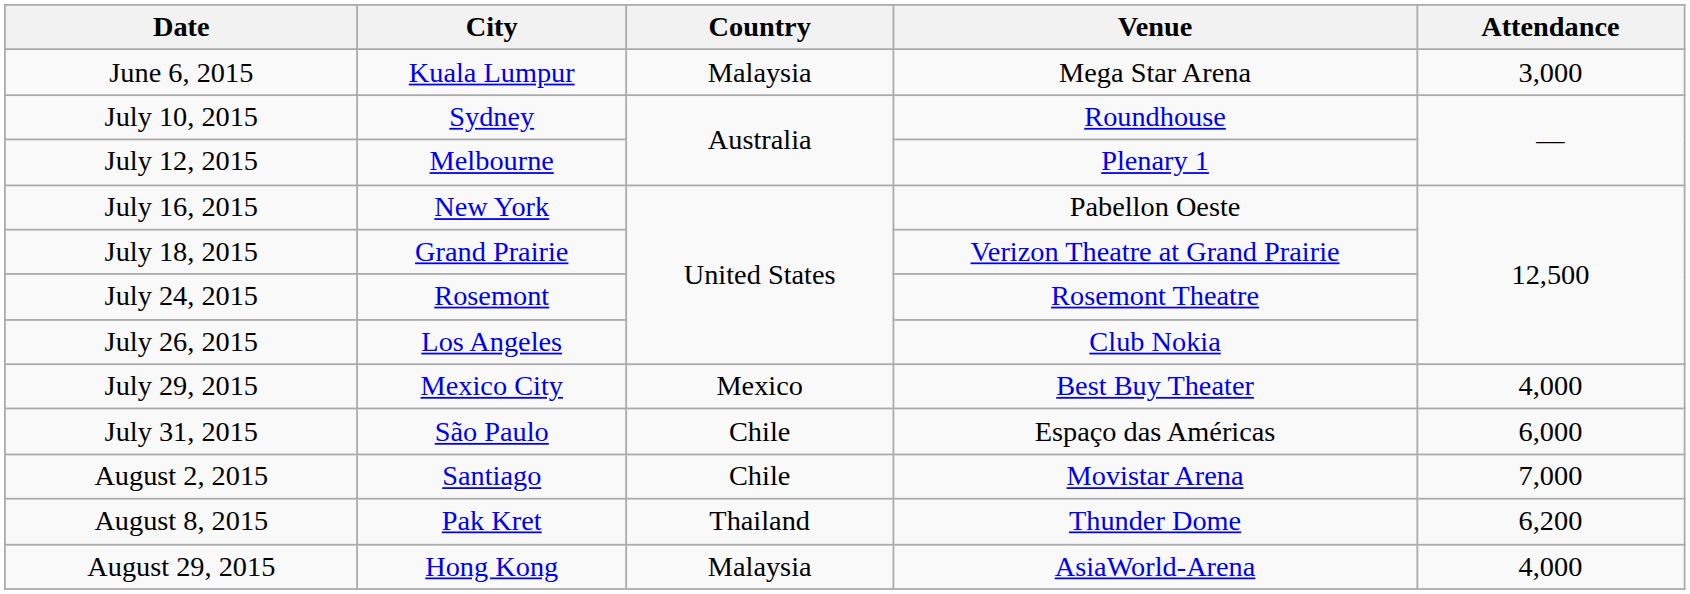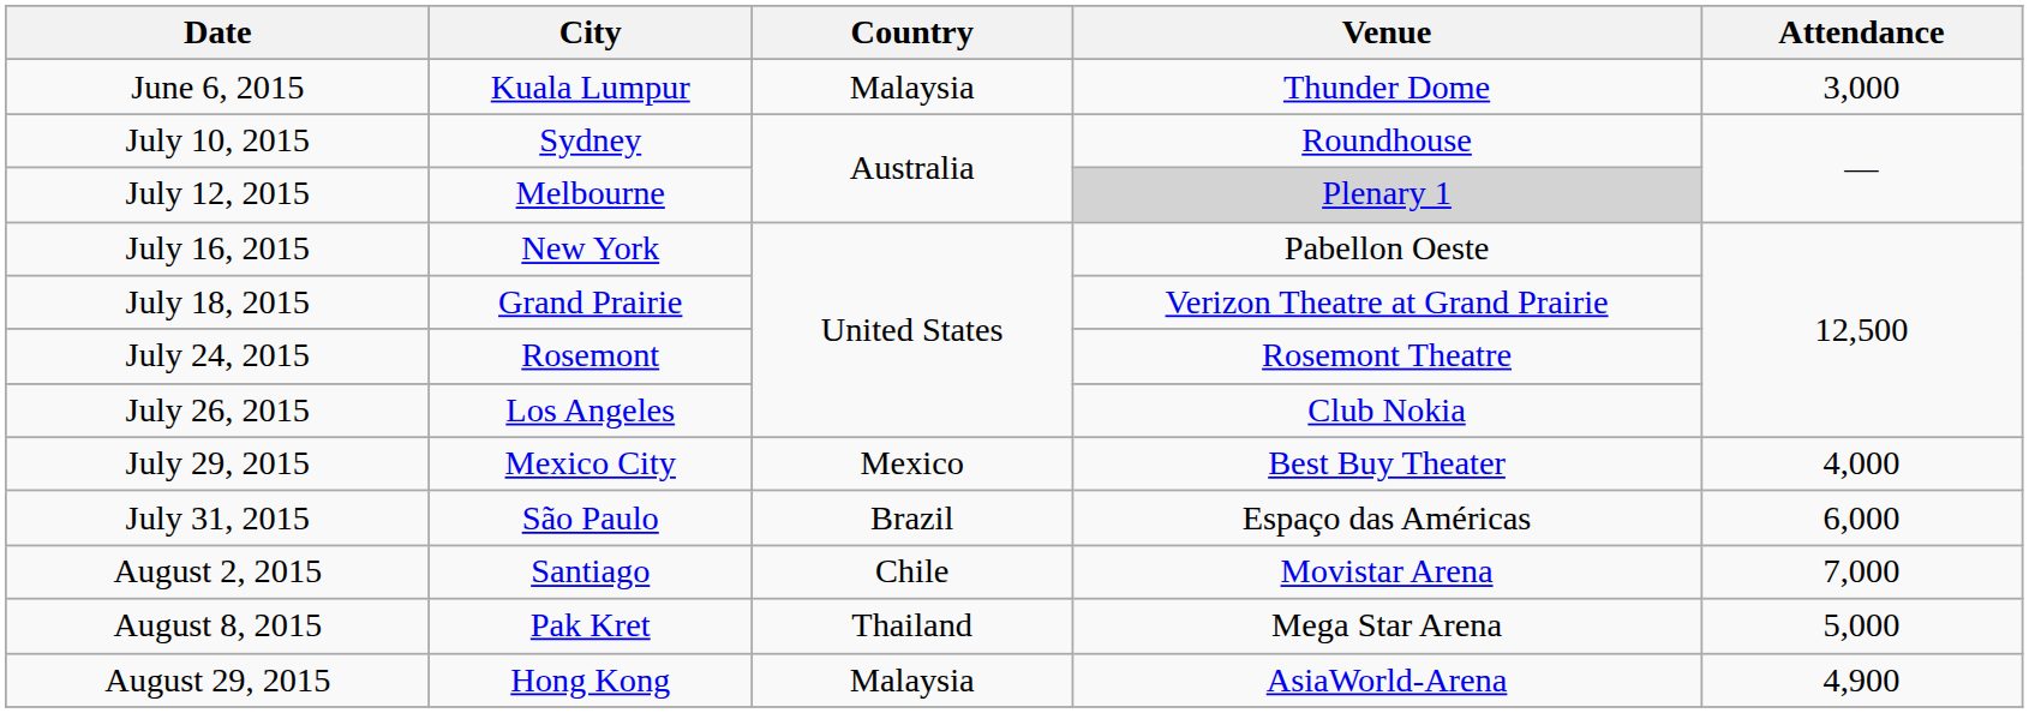June 6, 2015 | Venue: Mega Star Arena -> Thunder Dome
July 12, 2015 | Venue: no background -> lightgrey background
July 31, 2015 | Country: Chile -> Brazil
August 8, 2015 | Venue: Thunder Dome -> Mega Star Arena
August 8, 2015 | Attendance: 6,200 -> 5,000
August 29, 2015 | Attendance: 4,000 -> 4,900
